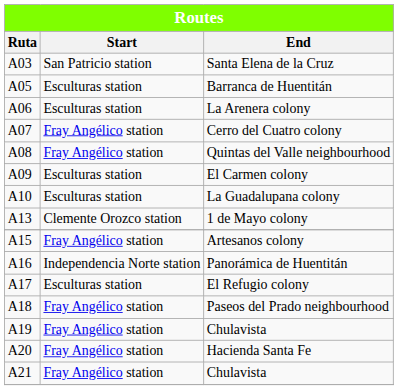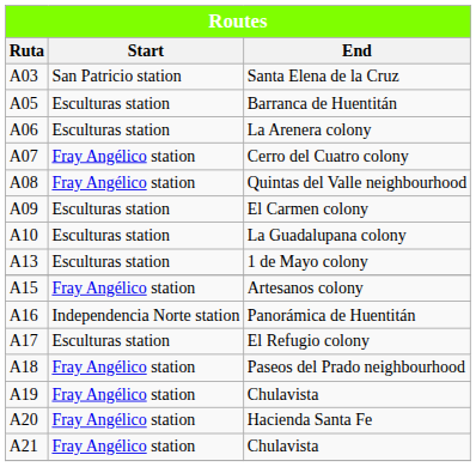1 de Mayo colony | Start: Clemente Orozco station -> Esculturas station
